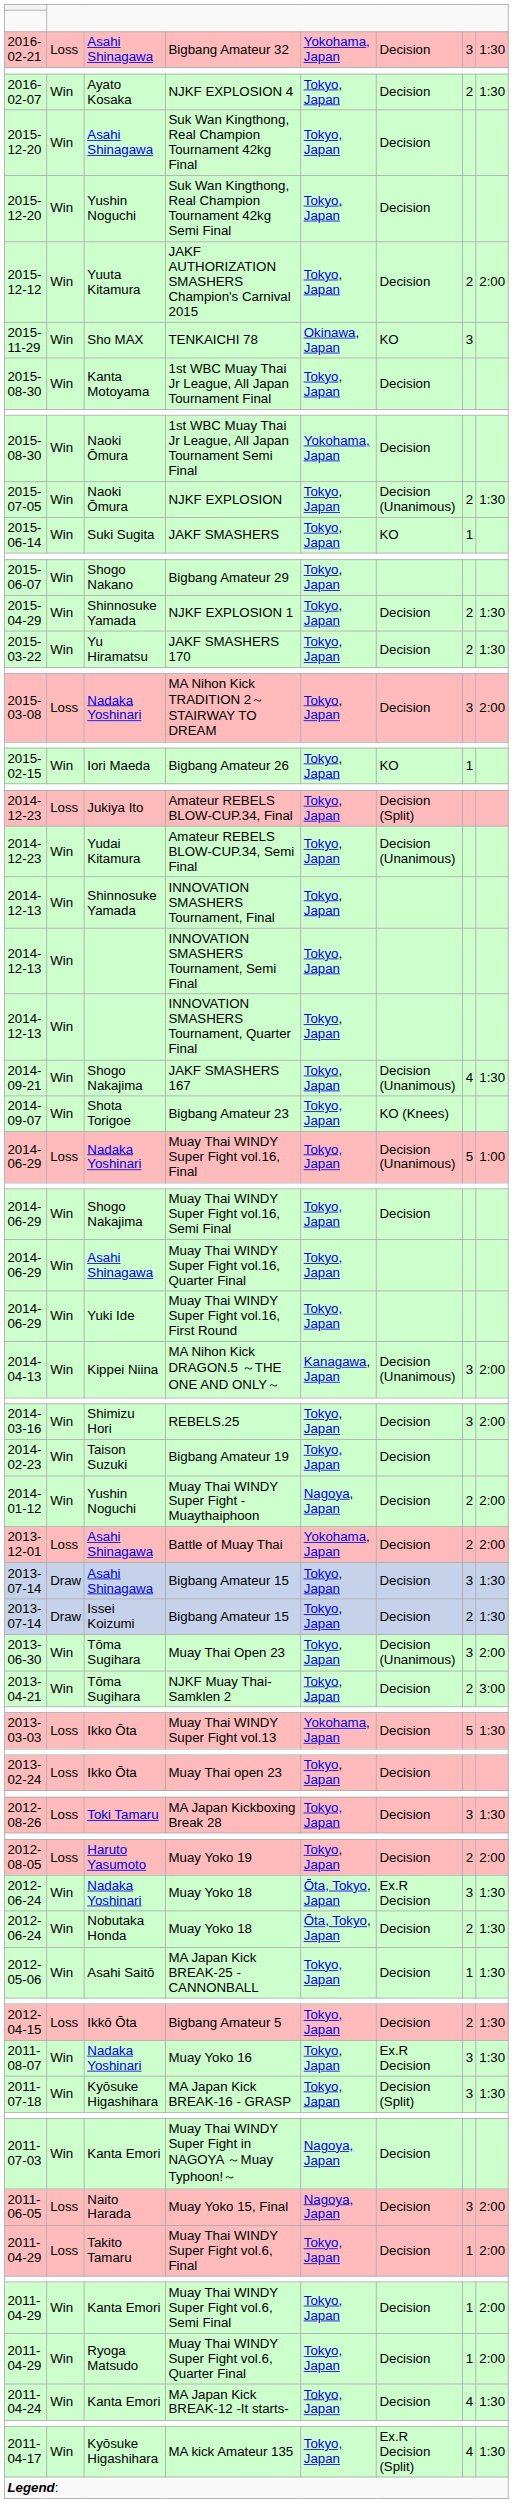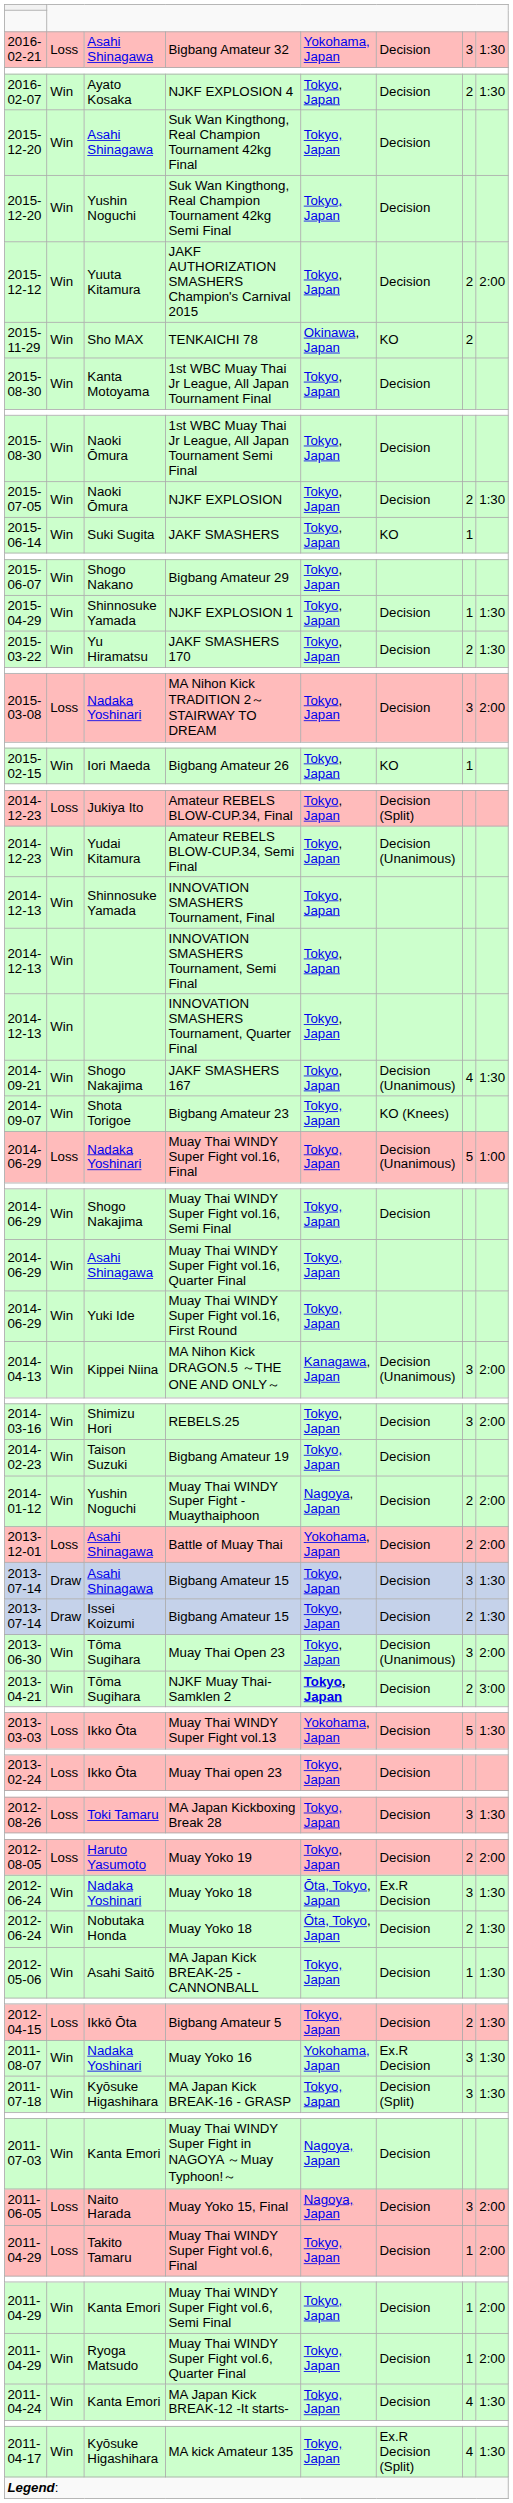TENKAICHI 78 | column 7: 3 -> 2
1st WBC Muay Thai Jr League, All Japan Tournament Semi Final | column 5: Yokohama, Japan -> Tokyo, Japan
NJKF EXPLOSION | column 6: Decision (Unanimous) -> Decision
NJKF EXPLOSION 1 | column 7: 2 -> 1
NJKF Muay Thai-Samklen 2 | column 5: normal -> bold
Muay Yoko 16 | column 5: Tokyo, Japan -> Yokohama, Japan
